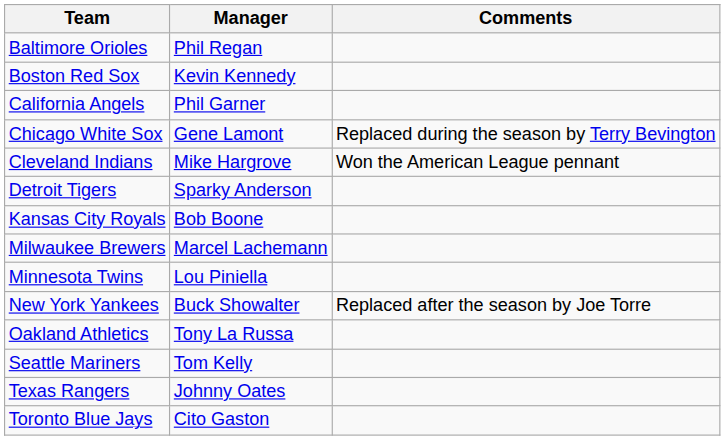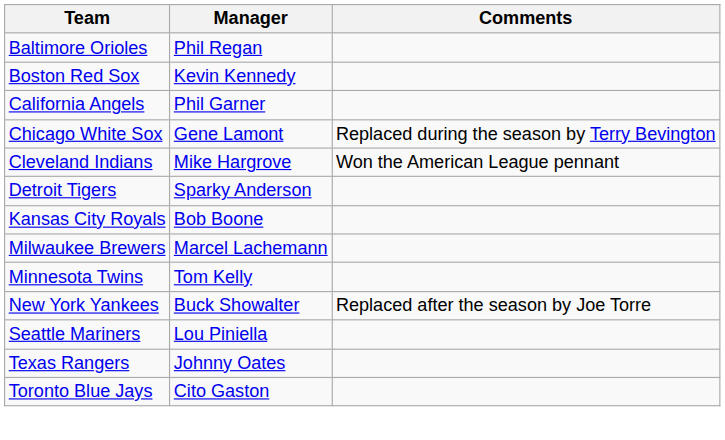Minnesota Twins | Manager: Lou Piniella -> Tom Kelly
- row: Oakland Athletics | Tony La Russa
Seattle Mariners | Manager: Tom Kelly -> Lou Piniella
